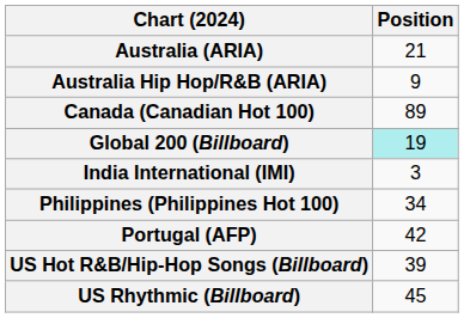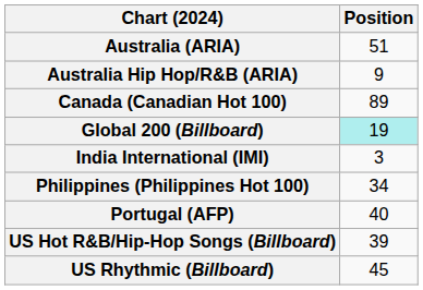Australia (ARIA) | Position: 21 -> 51
Portugal (AFP) | Position: 42 -> 40
